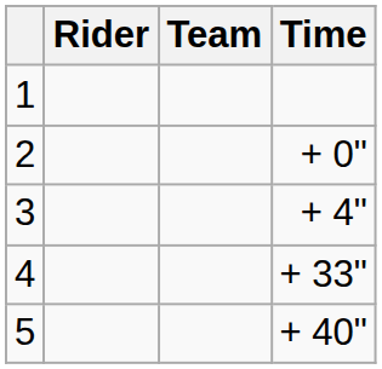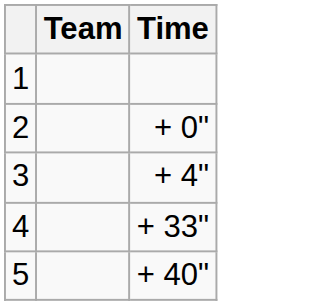- column: Rider
